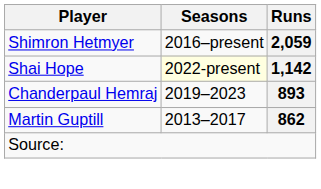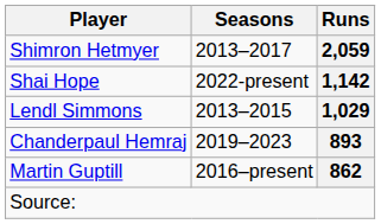Shimron Hetmyer | Seasons: 2016–present -> 2013–2017
Shai Hope | Seasons: lightyellow background -> no background
+ row: Lendl Simmons | 2013–2015 | 1,029
Martin Guptill | Seasons: 2013–2017 -> 2016–present
